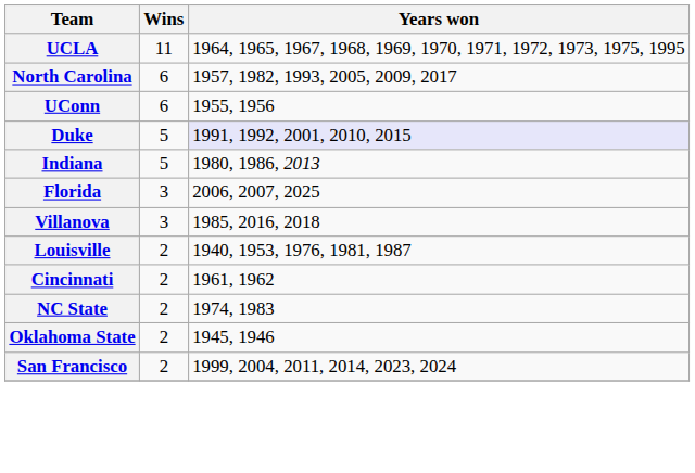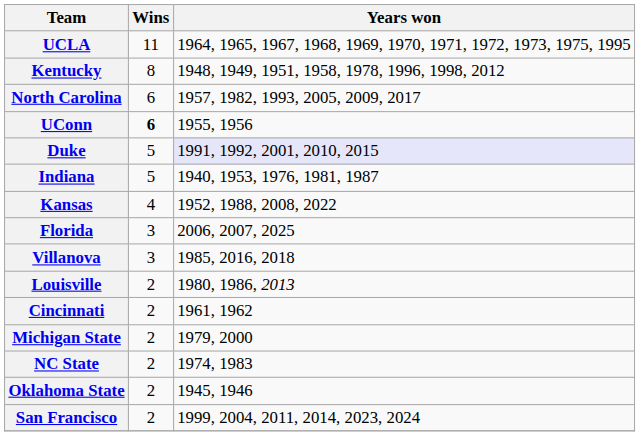+ row: Kentucky | 8 | 1948, 1949, 1951, 1958, 1978, 1996, 1998, 2012
UConn | Wins: normal -> bold
Indiana | Years won: 1980, 1986, 2013 -> 1940, 1953, 1976, 1981, 1987
+ row: Kansas | 4 | 1952, 1988, 2008, 2022
Louisville | Years won: 1940, 1953, 1976, 1981, 1987 -> 1980, 1986, 2013
+ row: Michigan State | 2 | 1979, 2000
